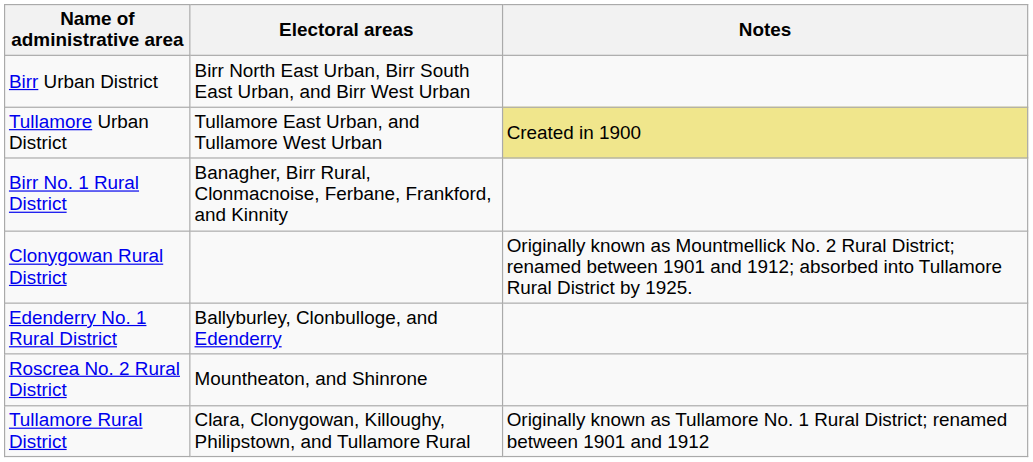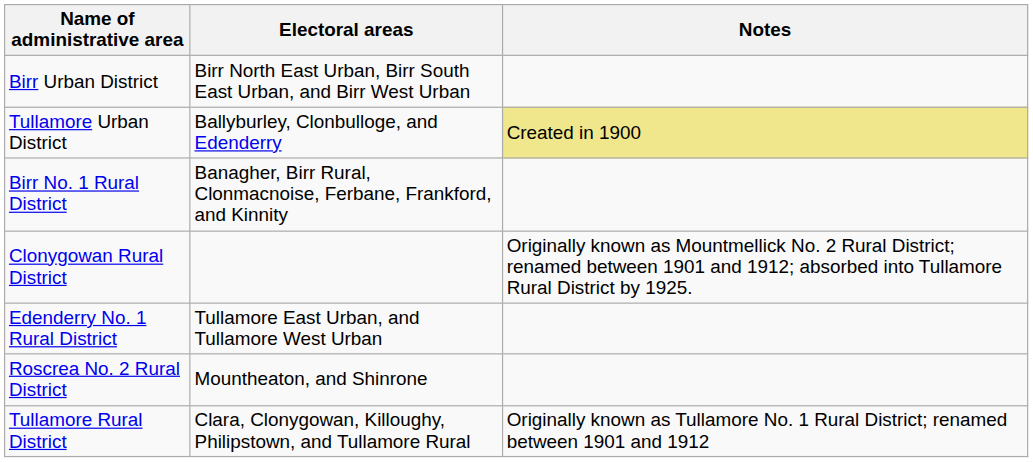Tullamore Urban District | Electoral areas: Tullamore East Urban, and Tullamore West Urban -> Ballyburley, Clonbulloge, and Edenderry
Edenderry No. 1 Rural District | Electoral areas: Ballyburley, Clonbulloge, and Edenderry -> Tullamore East Urban, and Tullamore West Urban
